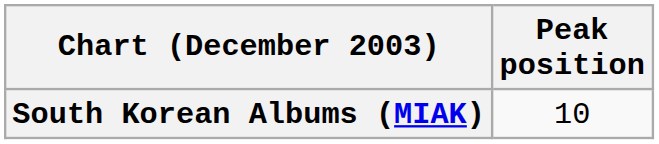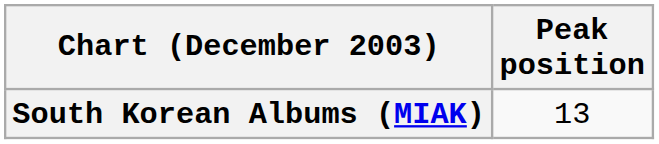South Korean Albums (MIAK) | Peak position: 10 -> 13
